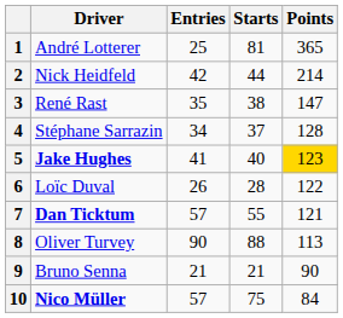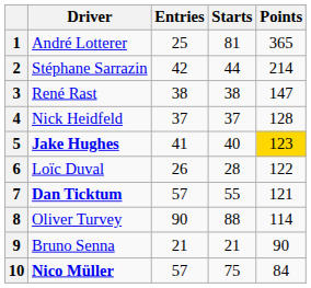2 | Driver: Nick Heidfeld -> Stéphane Sarrazin
3 | Entries: 35 -> 38
4 | Driver: Stéphane Sarrazin -> Nick Heidfeld
4 | Entries: 34 -> 37
8 | Points: 113 -> 114
